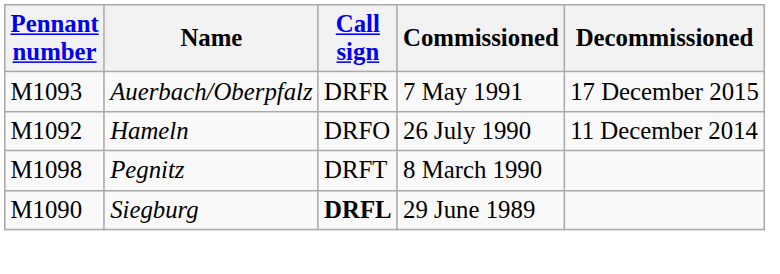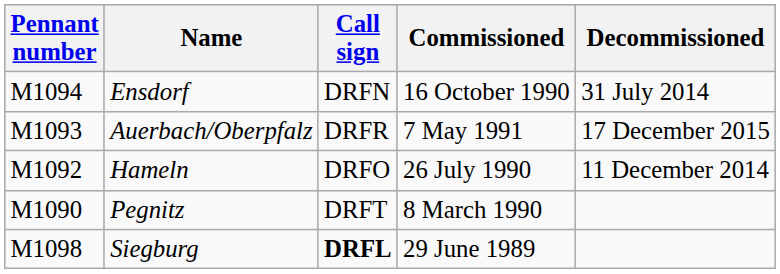+ row: M1094 | Ensdorf | DRFN | 16 October 1990 | 31 July 2014
Pegnitz | Pennant number: M1098 -> M1090
Siegburg | Pennant number: M1090 -> M1098
